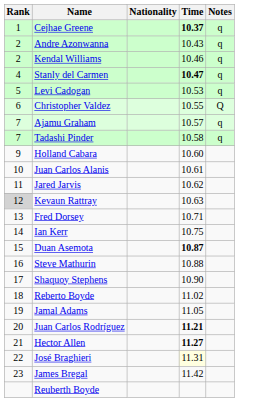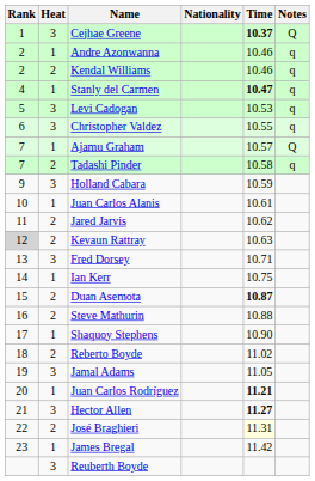+ column: Heat | 3 | 1 | 2 | 1 | 3 | 3 | 1 | 2 | 3 | 1 | 2 | 2 | 3 | 1 | 2 | 2 | 1 | 2 | 3 | 1 | 3 | 2 | 1 | 3
Cejhae Greene | Notes: q -> Q
Andre Azonwanna | Time: 10.43 -> 10.46
Christopher Valdez | Notes: Q -> q
Ajamu Graham | Notes: q -> Q
Holland Cabara | Time: 10.60 -> 10.59
